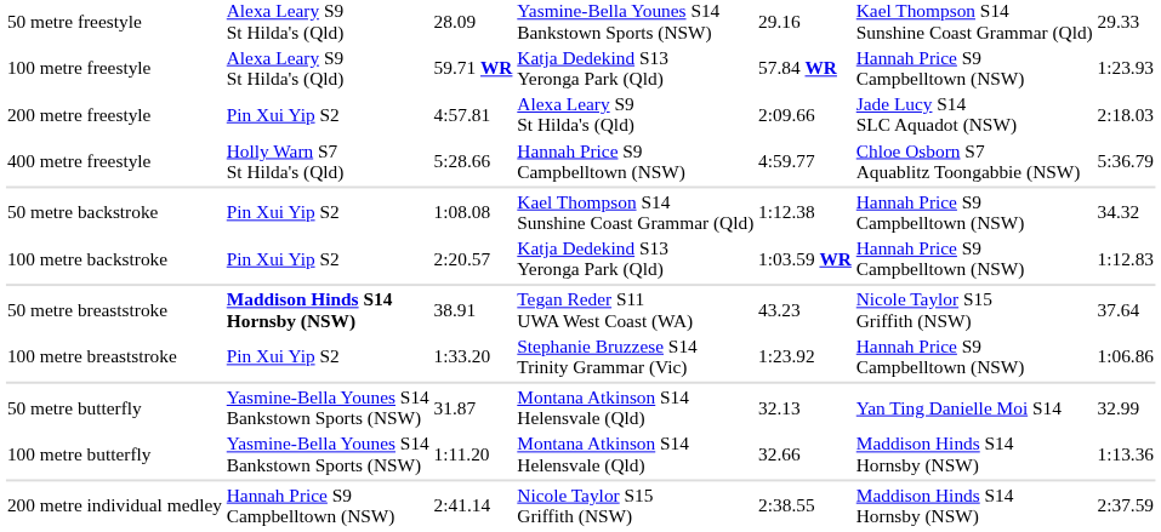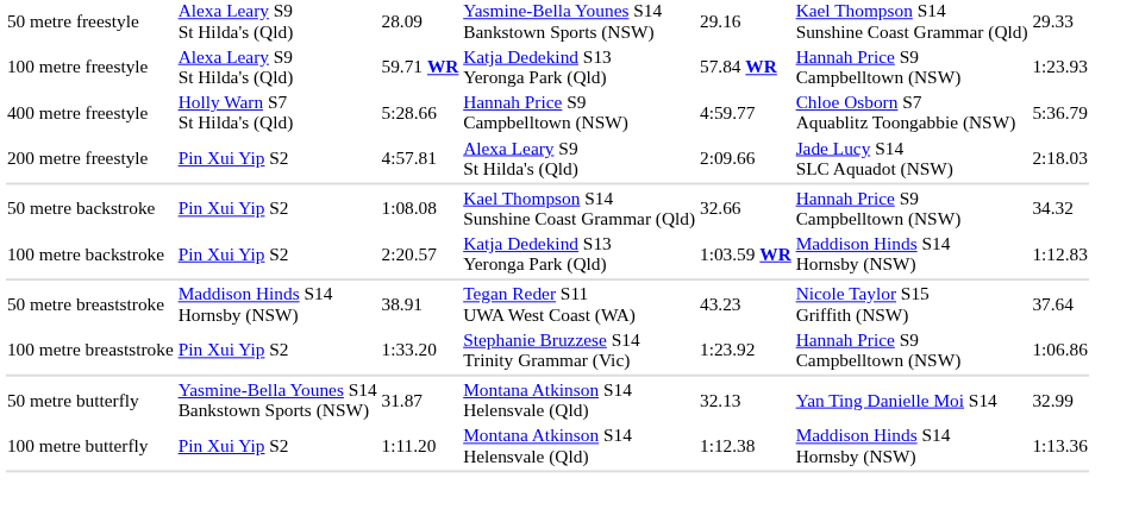rows swapped: 200 metre freestyle <-> 400 metre freestyle
50 metre backstroke | column 5: 1:12.38 -> 32.66
100 metre backstroke | column 6: Hannah Price S9 Campbelltown (NSW) -> Maddison Hinds S14 Hornsby (NSW)
50 metre breaststroke | column 2: bold -> normal
100 metre butterfly | column 2: Yasmine-Bella Younes S14 Bankstown Sports (NSW) -> Pin Xui Yip S2
100 metre butterfly | column 5: 32.66 -> 1:12.38
- row: 200 metre individual medley | Hannah Price S9 Campbelltown (NSW) | 2:41.14 | Nicole Taylor S15 Griffith (NSW) | 2:38.55 | Maddison Hinds S14 Hornsby (NSW) | 2:37.59
